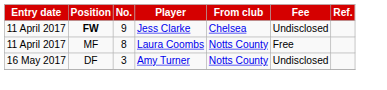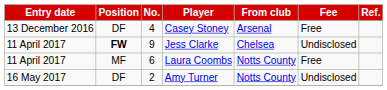+ row: 13 December 2016 | DF | 4 | Casey Stoney | Arsenal | Free
Laura Coombs | No.: 8 -> 6
Amy Turner | No.: 3 -> 2
